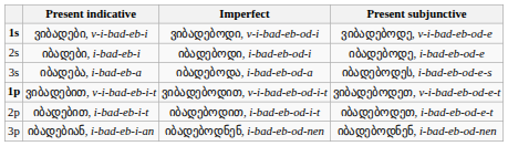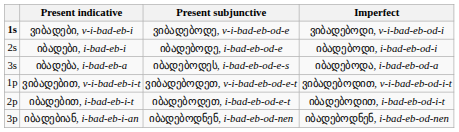columns swapped: Imperfect <-> Present subjunctive
ვიბადებით, v-i-bad-eb-i-t | column 1: bold -> normal
